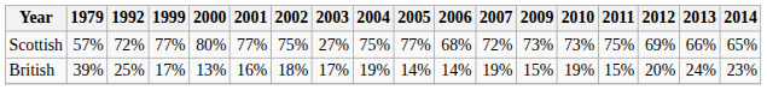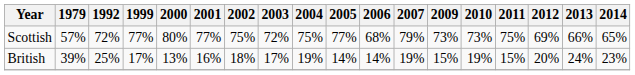Scottish | 2003: 27% -> 72%
Scottish | 2007: 72% -> 79%
